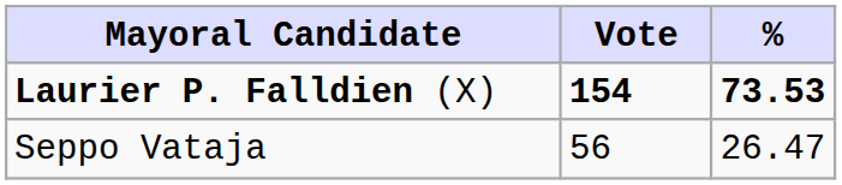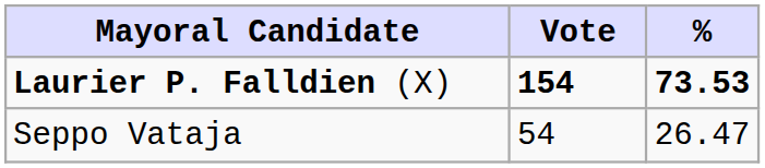Seppo Vataja | Vote: 56 -> 54
